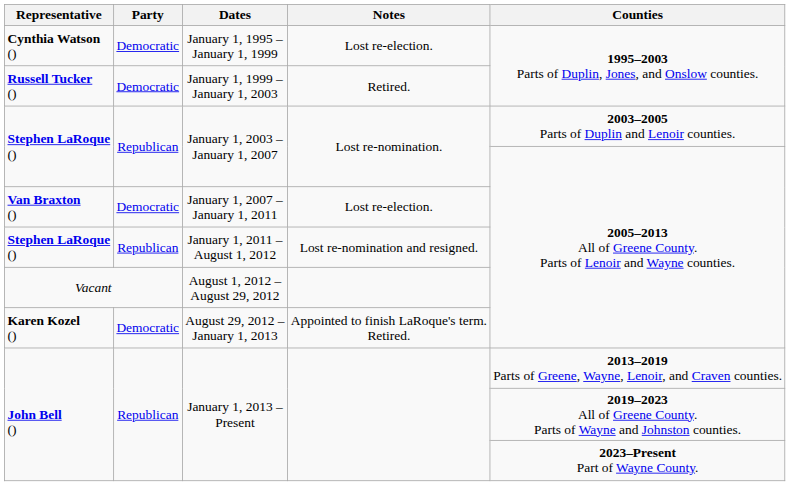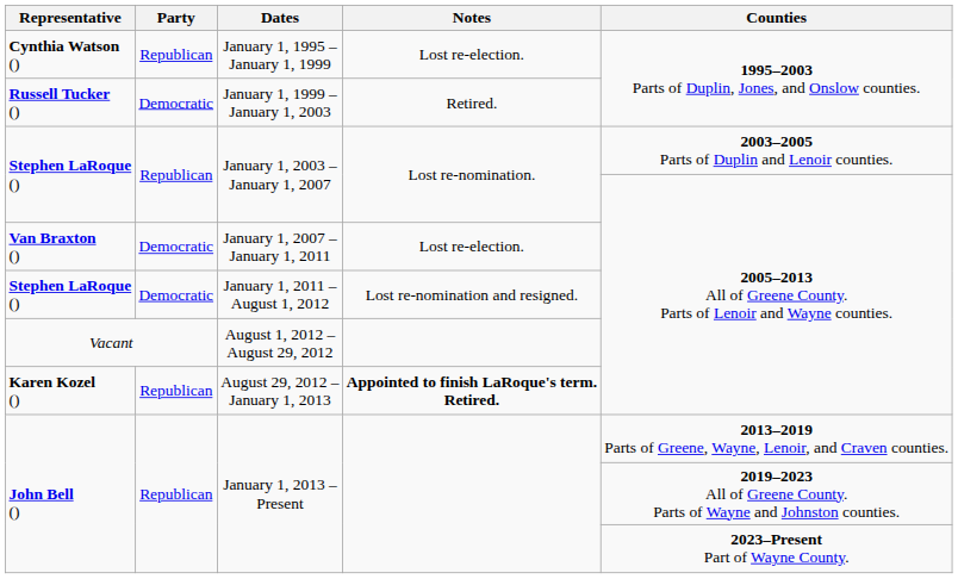January 1, 1995 – January 1, 1999 | Party: Democratic -> Republican
January 1, 2011 – August 1, 2012 | Party: Republican -> Democratic
August 29, 2012 – January 1, 2013 | Party: Democratic -> Republican
August 29, 2012 – January 1, 2013 | Notes: normal -> bold
